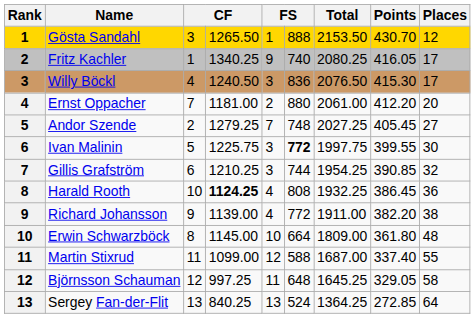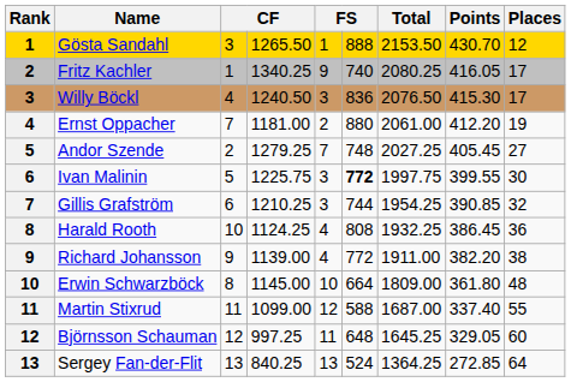Ernst Oppacher | Places: 20 -> 19
Harald Rooth | column 4: bold -> normal
Björnsson Schauman | Places: 58 -> 60
